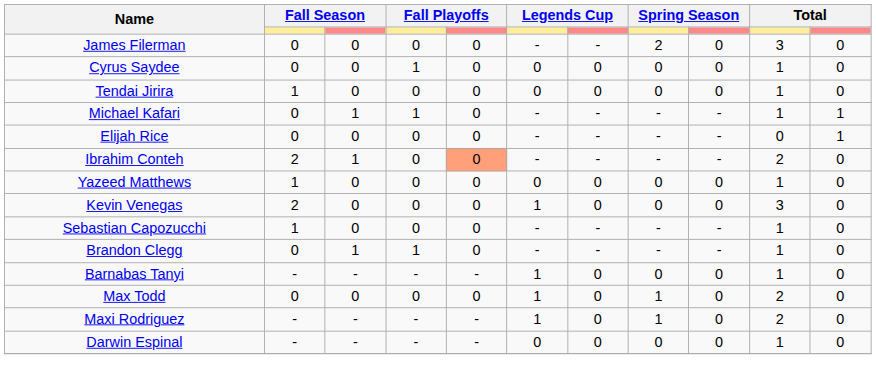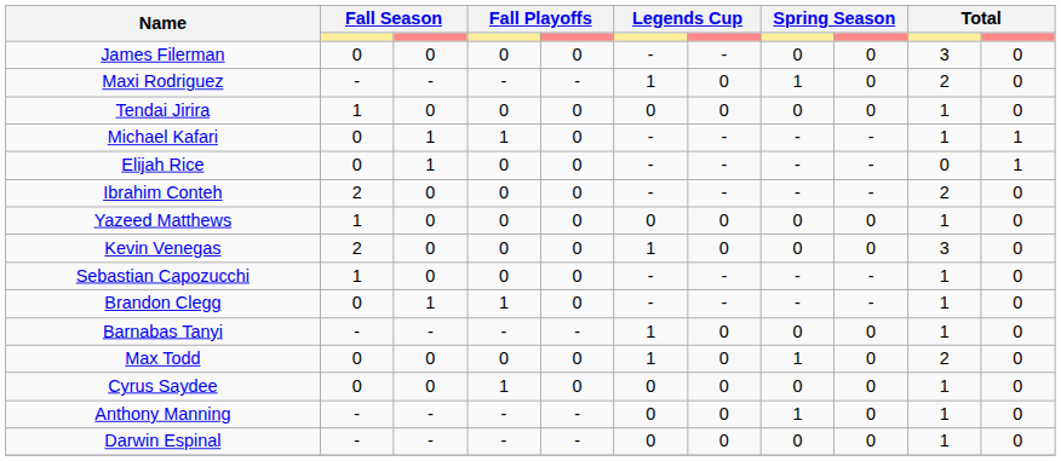James Filerman | column 8: 2 -> 0
rows swapped: Cyrus Saydee <-> Maxi Rodriguez
Elijah Rice | column 3: 0 -> 1
Ibrahim Conteh | column 3: 1 -> 0
Ibrahim Conteh | column 5: lightsalmon background -> no background
+ row: Anthony Manning | - | - | - | - | 0 | 0 | 1 | 0 | 1 | 0
